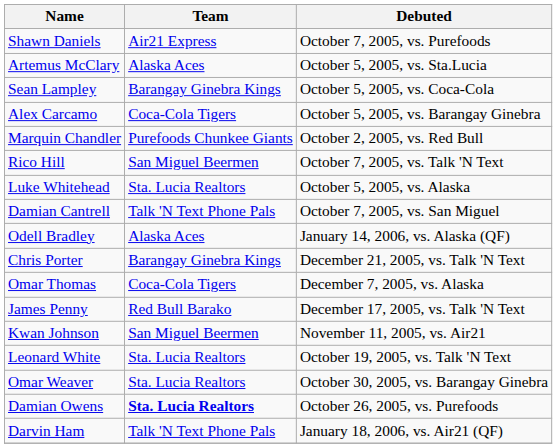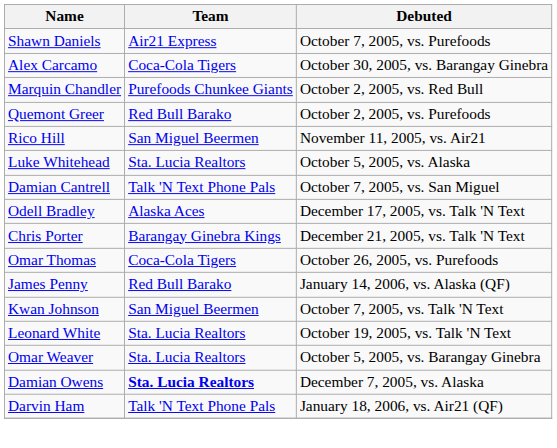- row: Artemus McClary | Alaska Aces | October 5, 2005, vs. Sta.Lucia
- row: Sean Lampley | Barangay Ginebra Kings | October 5, 2005, vs. Coca-Cola
Alex Carcamo | Debuted: October 5, 2005, vs. Barangay Ginebra -> October 30, 2005, vs. Barangay Ginebra
+ row: Quemont Greer | Red Bull Barako | October 2, 2005, vs. Purefoods
Rico Hill | Debuted: October 7, 2005, vs. Talk 'N Text -> November 11, 2005, vs. Air21
Odell Bradley | Debuted: January 14, 2006, vs. Alaska (QF) -> December 17, 2005, vs. Talk 'N Text
Omar Thomas | Debuted: December 7, 2005, vs. Alaska -> October 26, 2005, vs. Purefoods
James Penny | Debuted: December 17, 2005, vs. Talk 'N Text -> January 14, 2006, vs. Alaska (QF)
Kwan Johnson | Debuted: November 11, 2005, vs. Air21 -> October 7, 2005, vs. Talk 'N Text
Omar Weaver | Debuted: October 30, 2005, vs. Barangay Ginebra -> October 5, 2005, vs. Barangay Ginebra
Damian Owens | Debuted: October 26, 2005, vs. Purefoods -> December 7, 2005, vs. Alaska
